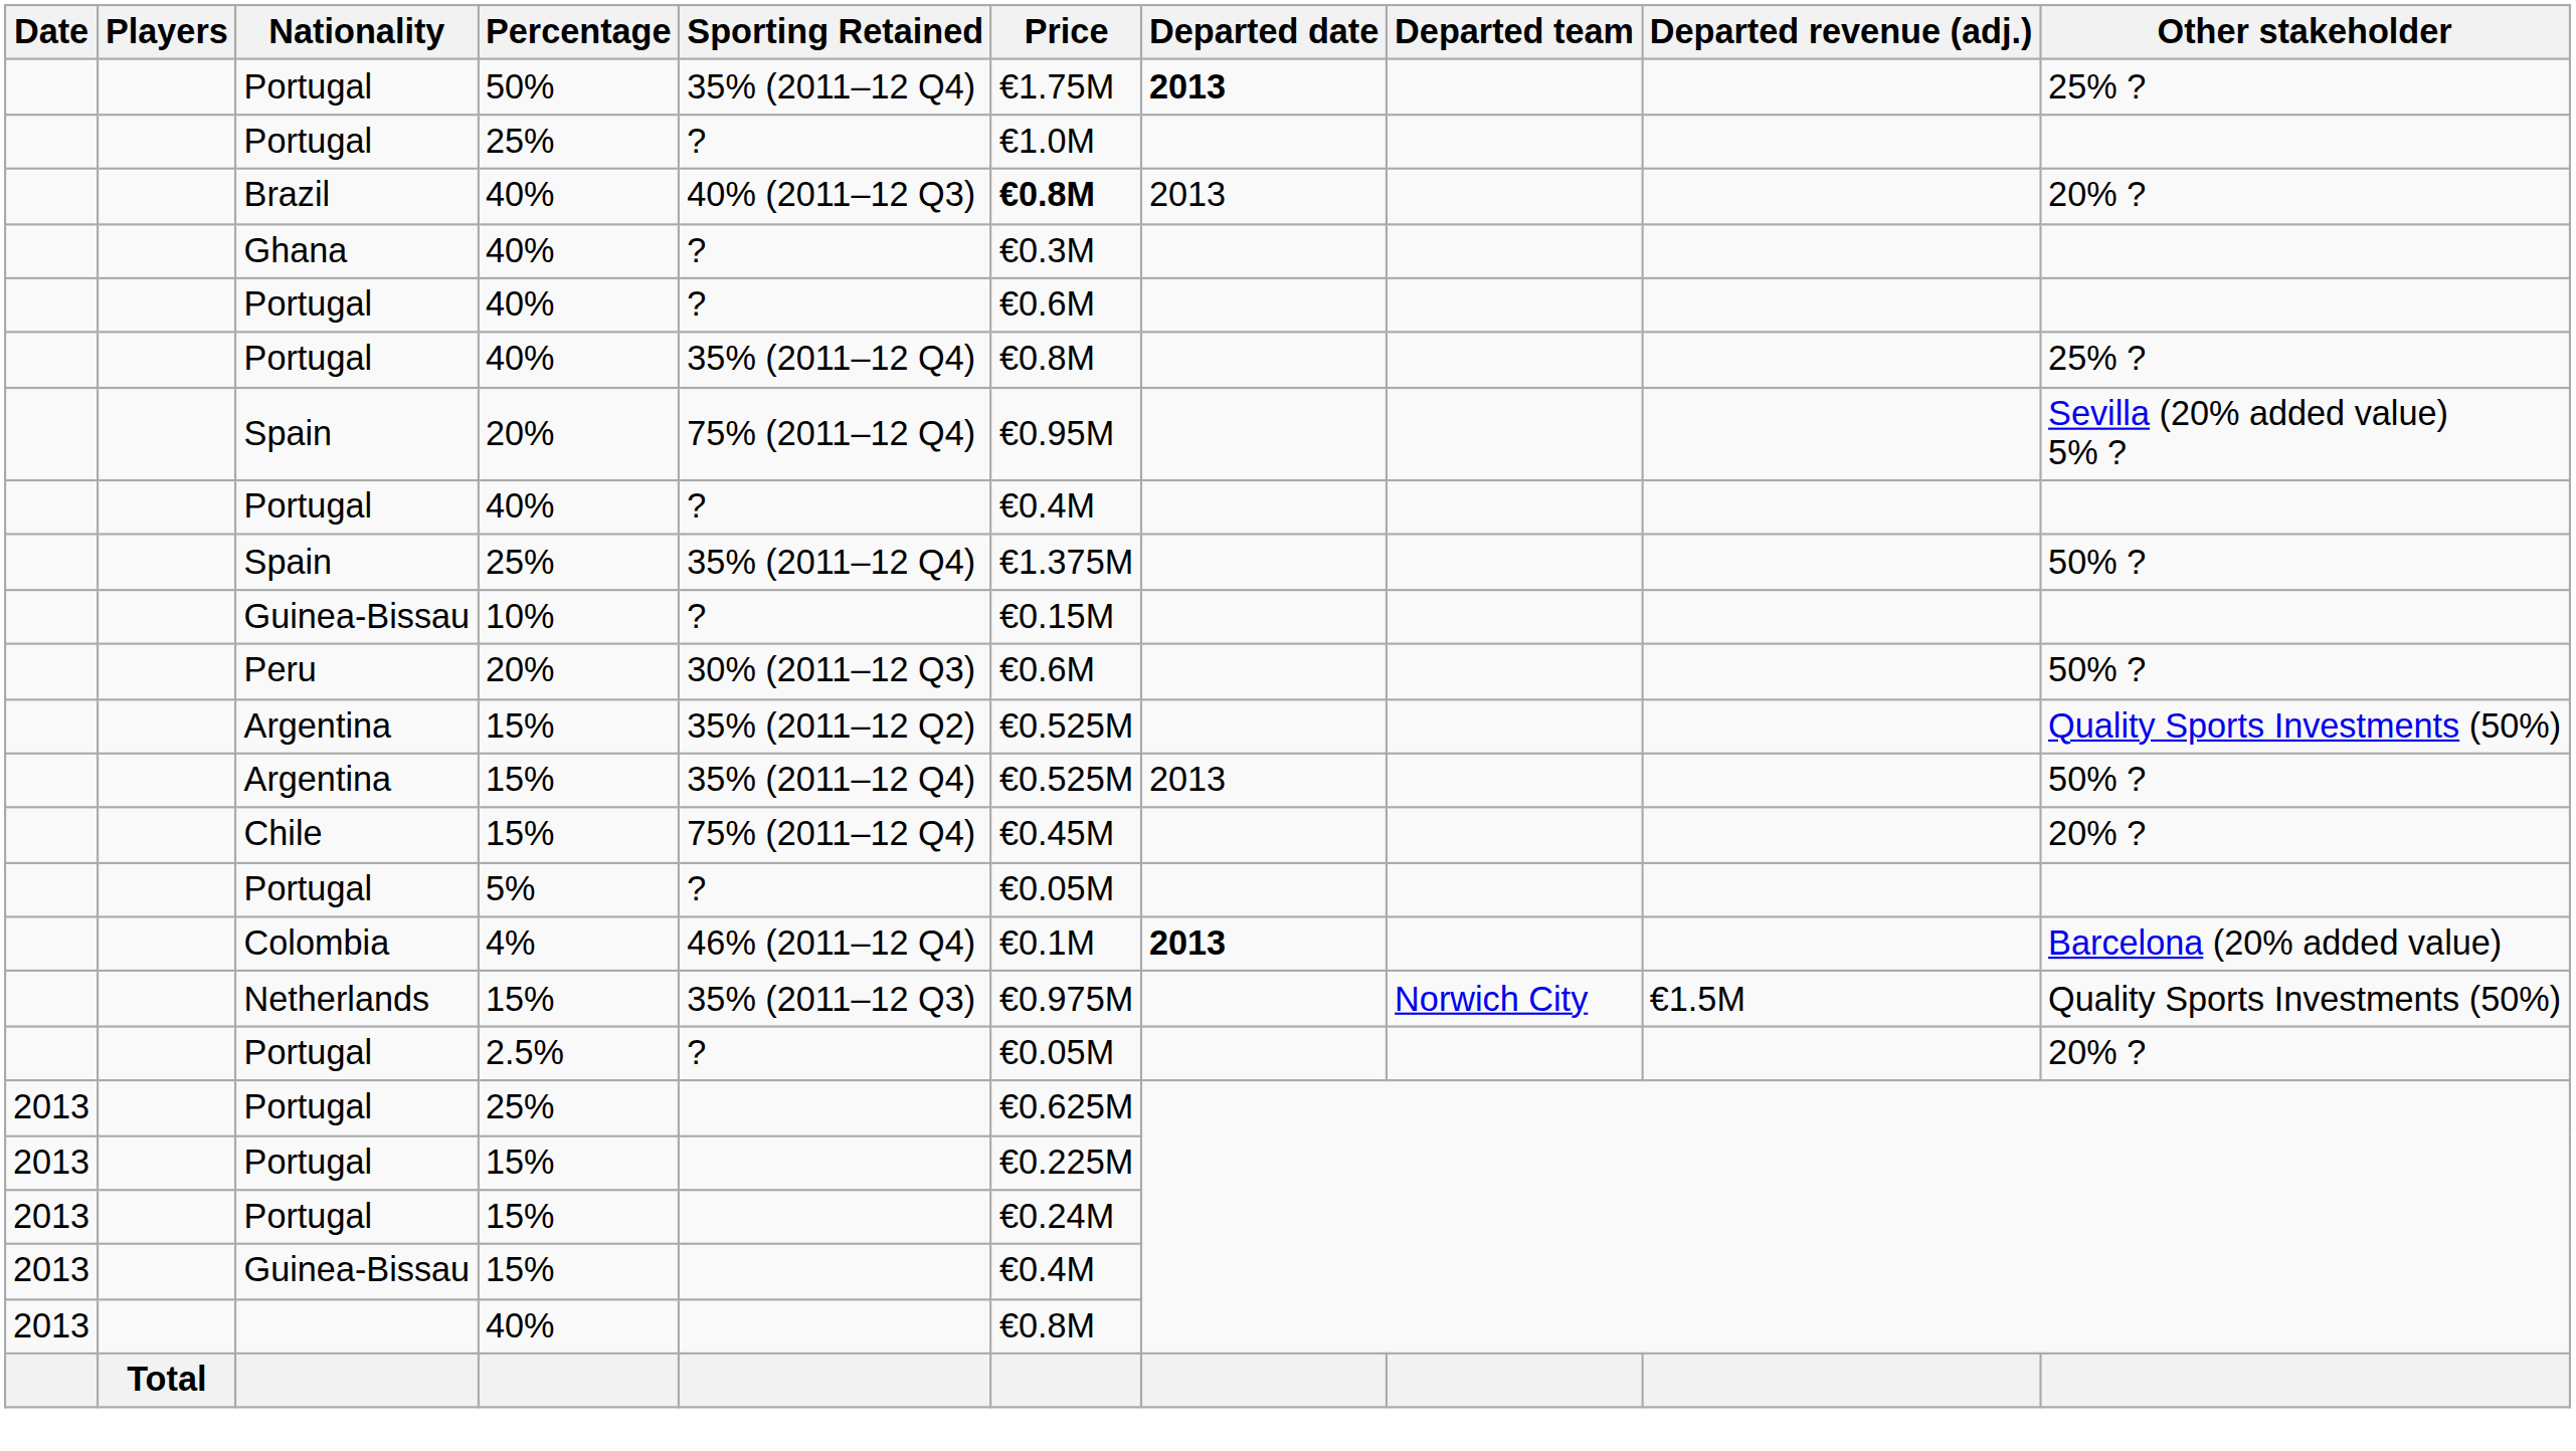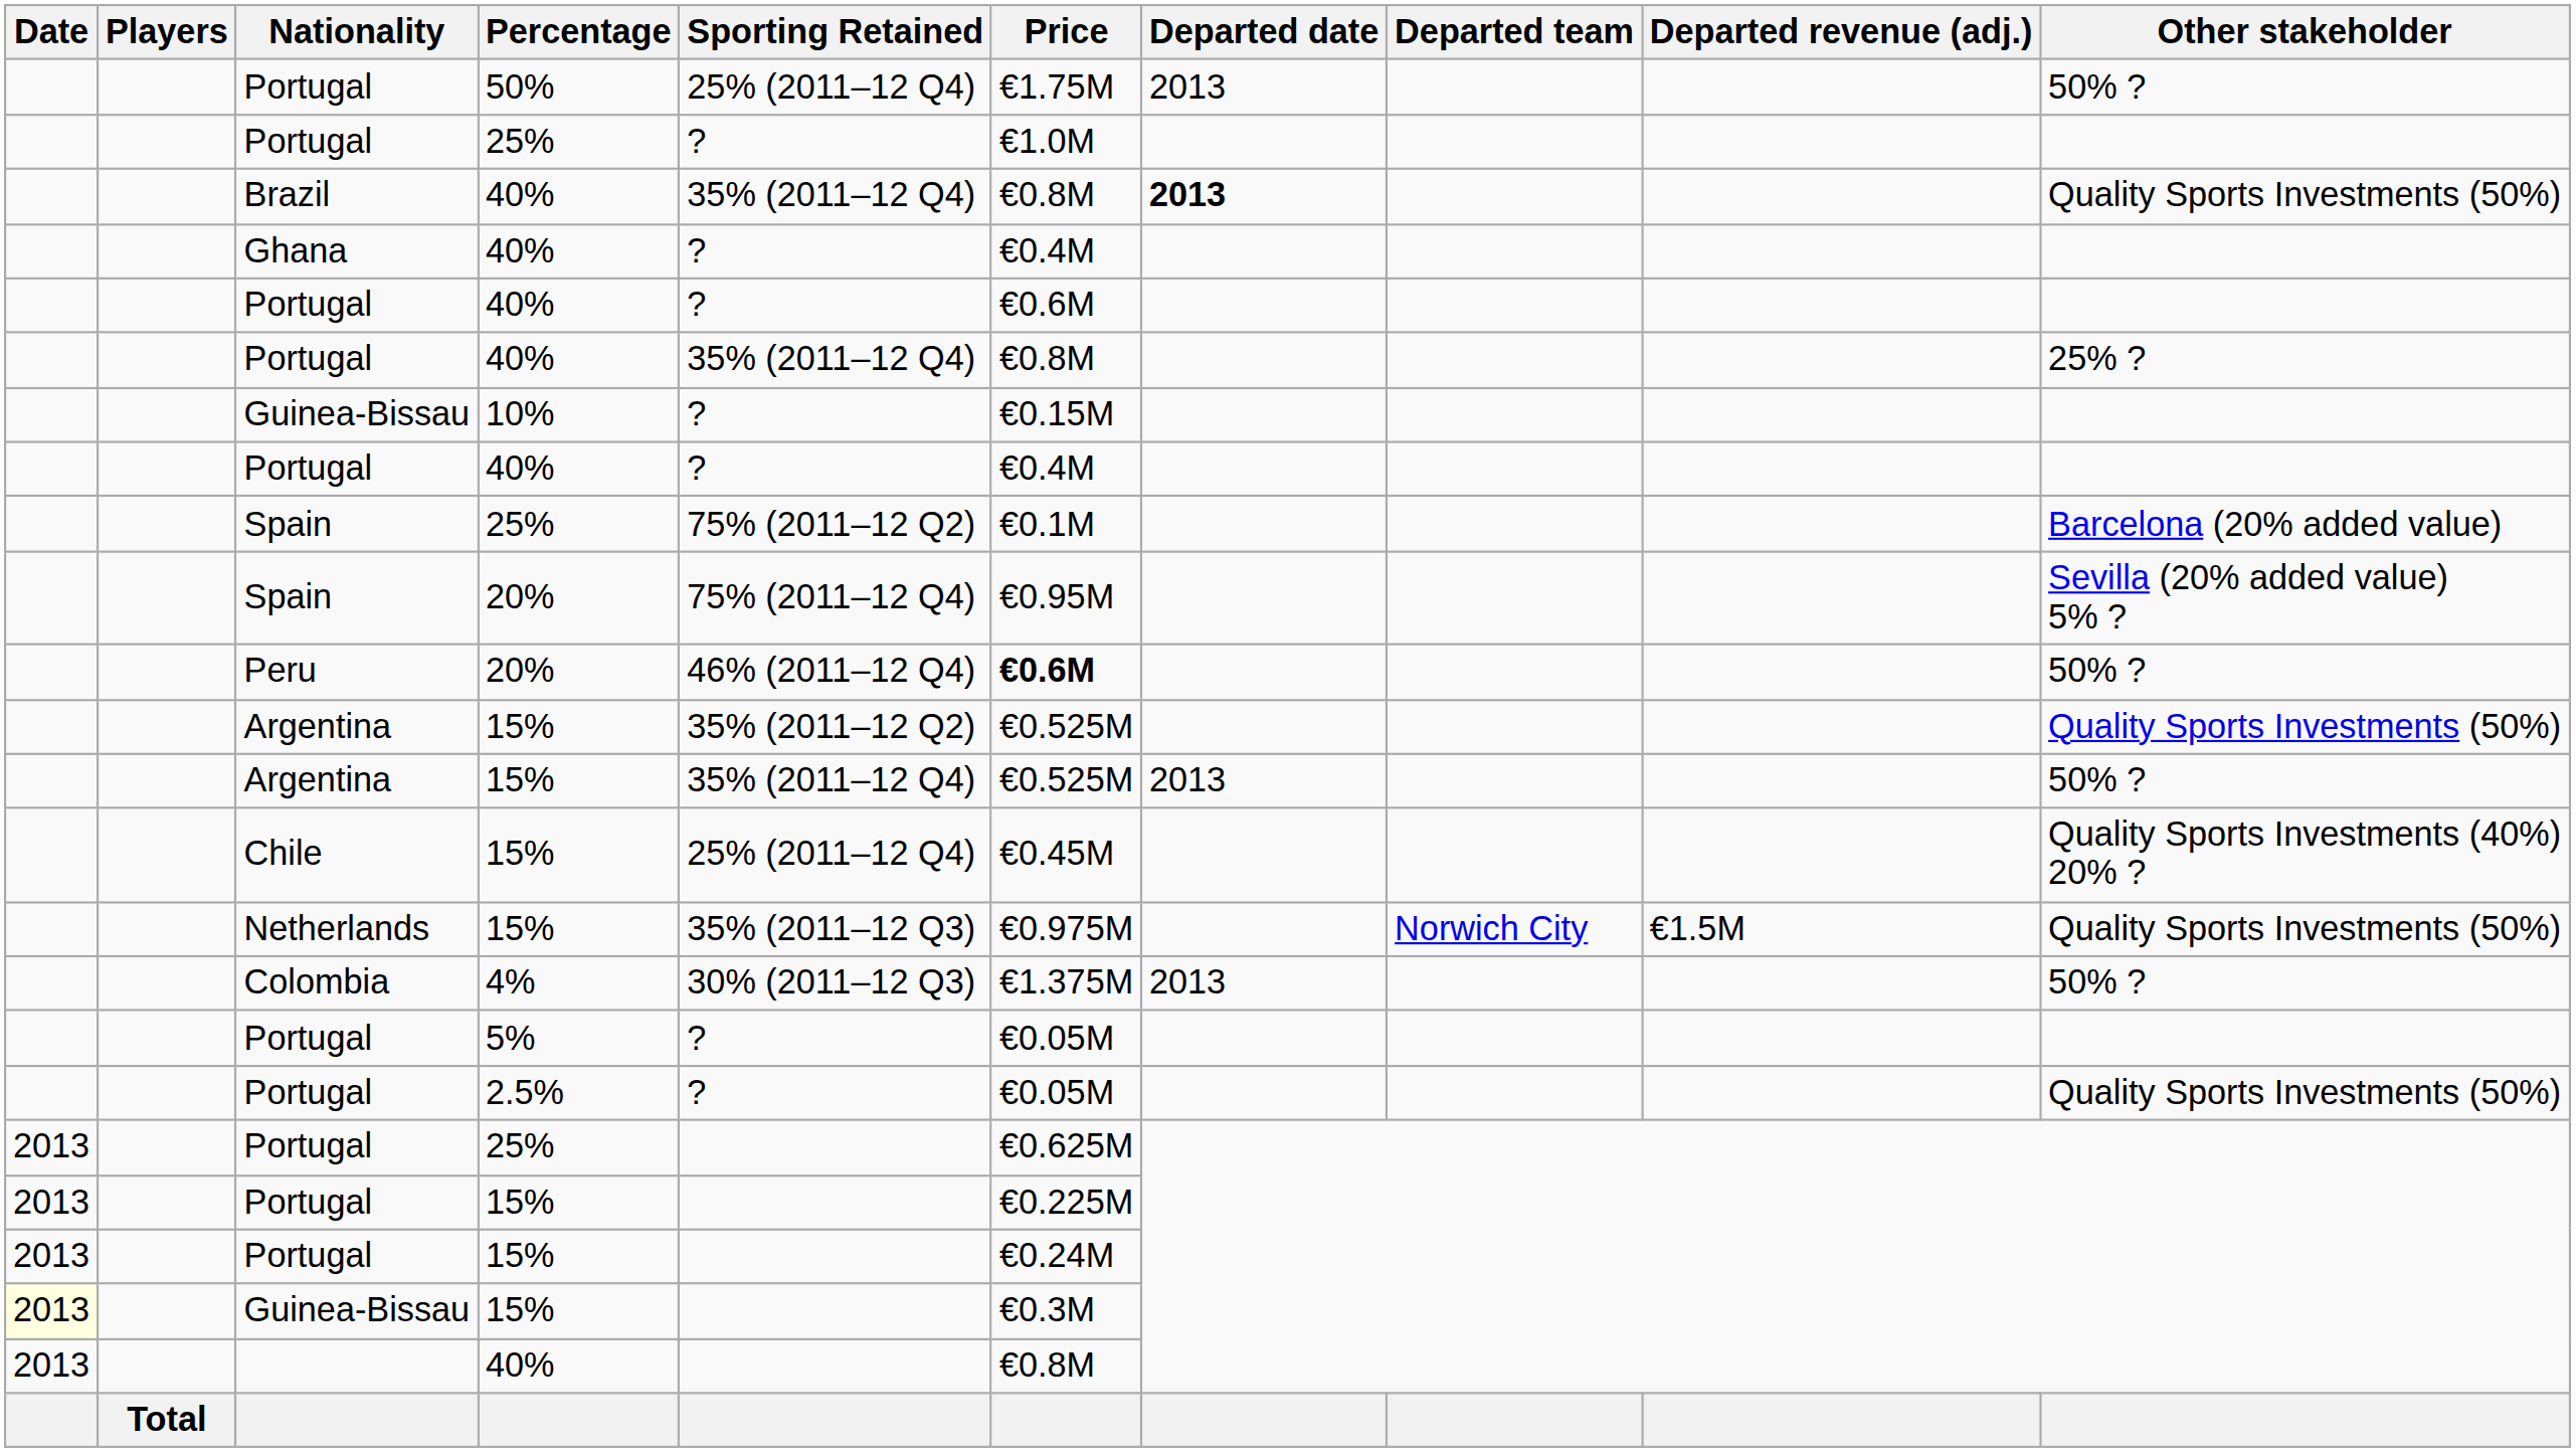Portugal / 50% | Sporting Retained: 35% (2011–12 Q4) -> 25% (2011–12 Q4)
Portugal / 50% | Departed date: bold -> normal
Portugal / 50% | Other stakeholder: 25% ? -> 50% ?
Brazil | Sporting Retained: 40% (2011–12 Q3) -> 35% (2011–12 Q4)
Brazil | Price: bold -> normal
Brazil | Departed date: normal -> bold
Brazil | Other stakeholder: 20% ? -> Quality Sports Investments (50%)
Ghana | Price: €0.3M -> €0.4M
rows swapped: Guinea-Bissau / 10% <-> Spain / 20%
Spain / 25% | Sporting Retained: 35% (2011–12 Q4) -> 75% (2011–12 Q2)
Spain / 25% | Price: €1.375M -> €0.1M
Spain / 25% | Other stakeholder: 50% ? -> Barcelona (20% added value)
Peru | Sporting Retained: 30% (2011–12 Q3) -> 46% (2011–12 Q4)
Peru | Price: normal -> bold
Chile | Sporting Retained: 75% (2011–12 Q4) -> 25% (2011–12 Q4)
Chile | Other stakeholder: 20% ? -> Quality Sports Investments (40%) 20% ?
rows swapped: Netherlands <-> Portugal / 5%
Colombia | Sporting Retained: 46% (2011–12 Q4) -> 30% (2011–12 Q3)
Colombia | Price: €0.1M -> €1.375M
Colombia | Departed date: bold -> normal
Colombia | Other stakeholder: Barcelona (20% added value) -> 50% ?
Portugal / 2.5% | Other stakeholder: 20% ? -> Quality Sports Investments (50%)
Guinea-Bissau / 15% | Date: no background -> lightyellow background
Guinea-Bissau / 15% | Price: €0.4M -> €0.3M
